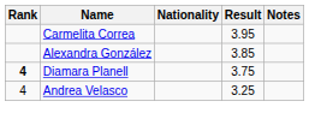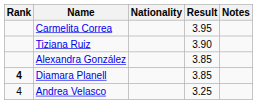+ row: Tiziana Ruiz | 3.90
Diamara Planell | Result: 3.75 -> 3.85
